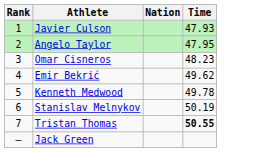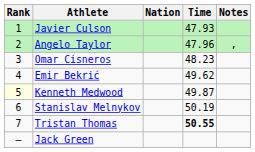+ column: Notes | ,
Angelo Taylor | Time: 47.95 -> 47.96
Kenneth Medwood | Rank: no background -> lightyellow background
Kenneth Medwood | Time: 49.78 -> 49.87
